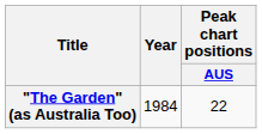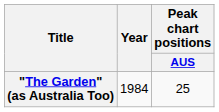"The Garden" (as Australia Too) | Peak chart positions / AUS: 22 -> 25
